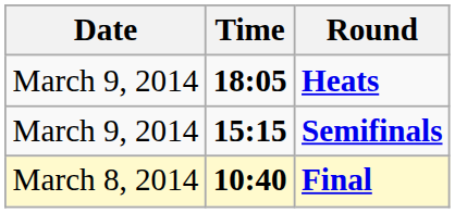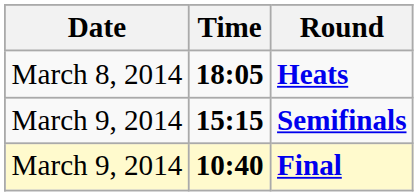Heats | Date: March 9, 2014 -> March 8, 2014
Final | Date: March 8, 2014 -> March 9, 2014
